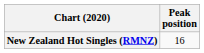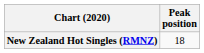New Zealand Hot Singles (RMNZ) | Peak position: 16 -> 18
